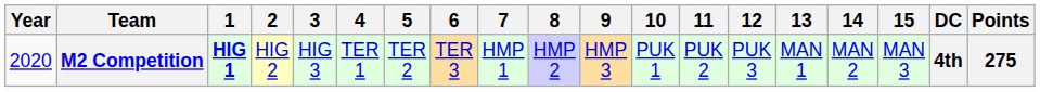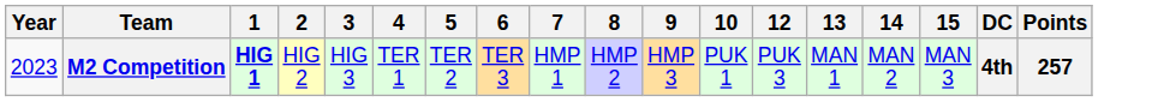- column: 11 | PUK 2
M2 Competition | Year: 2020 -> 2023
M2 Competition | Points: 275 -> 257
